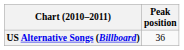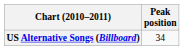US Alternative Songs (Billboard) | Peak position: 36 -> 34
